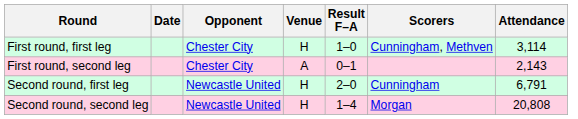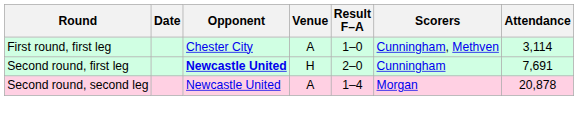First round, first leg | Venue: H -> A
- row: First round, second leg | Chester City | A | 0–1 | 2,143
Second round, first leg | Opponent: normal -> bold
Second round, first leg | Attendance: 6,791 -> 7,691
Second round, second leg | Venue: H -> A
Second round, second leg | Attendance: 20,808 -> 20,878
